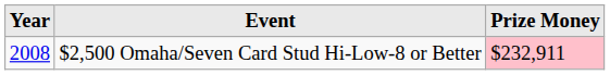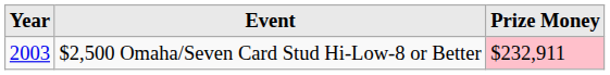$2,500 Omaha/Seven Card Stud Hi-Low-8 or Better | Year: 2008 -> 2003
